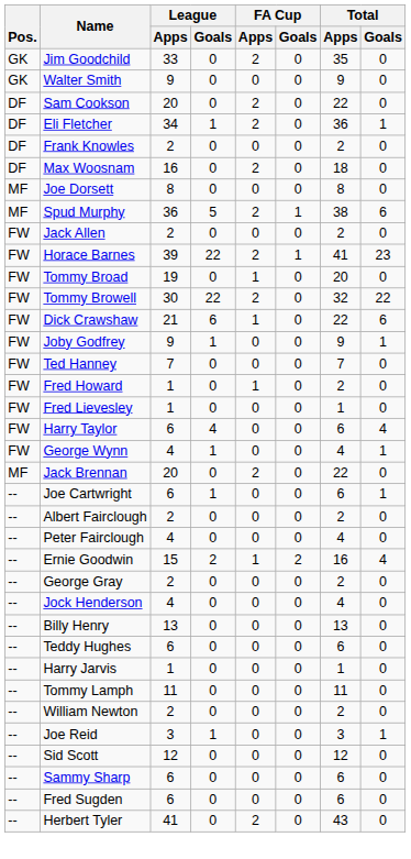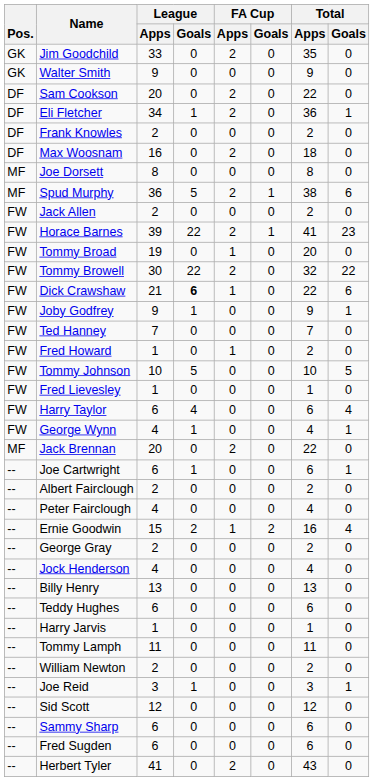Dick Crawshaw | League / Goals: normal -> bold
+ row: FW | Tommy Johnson | 10 | 5 | 0 | 0 | 10 | 5
